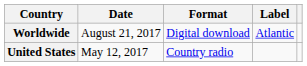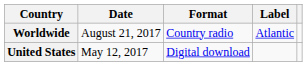Worldwide | Format: Digital download -> Country radio
United States | Format: Country radio -> Digital download
